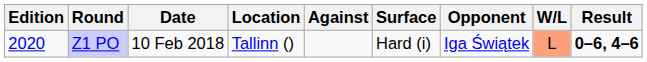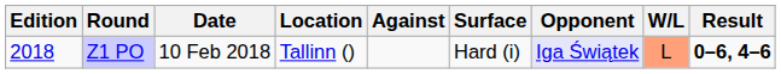Z1 PO | Edition: 2020 -> 2018
Z1 PO | Opponent: no background -> lavender background
